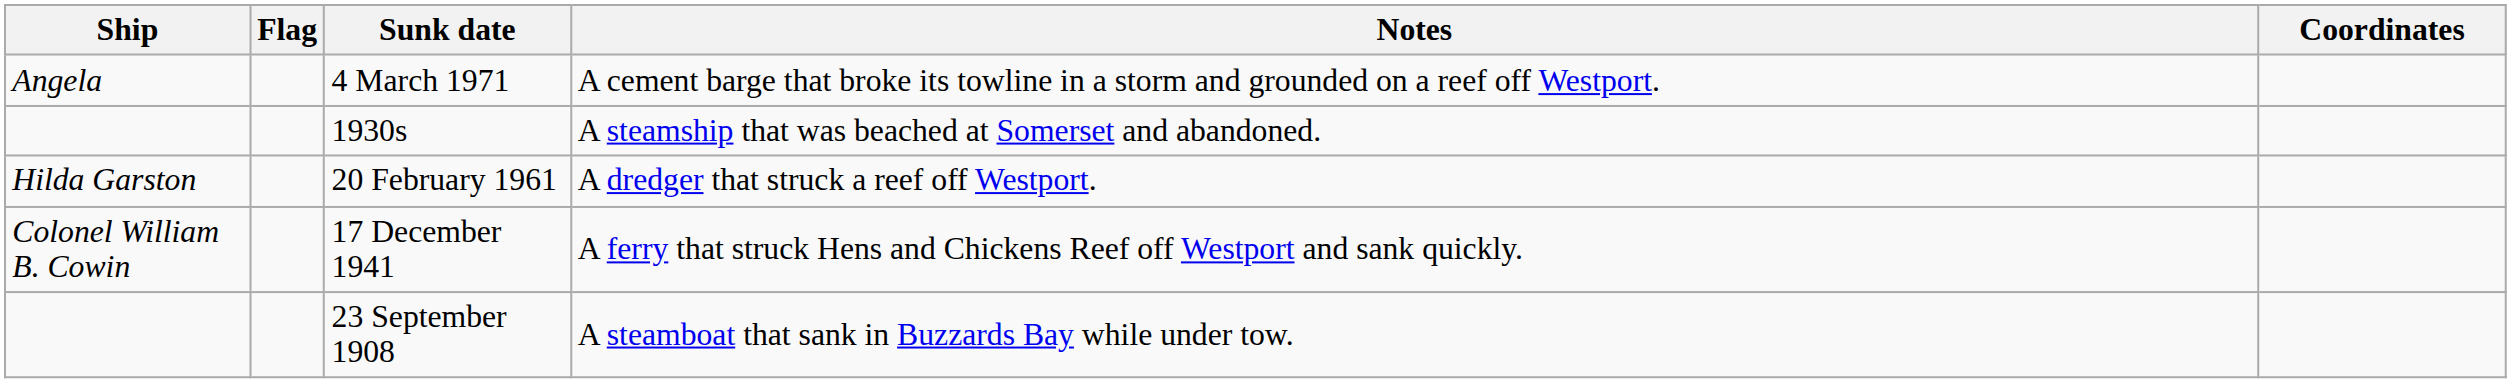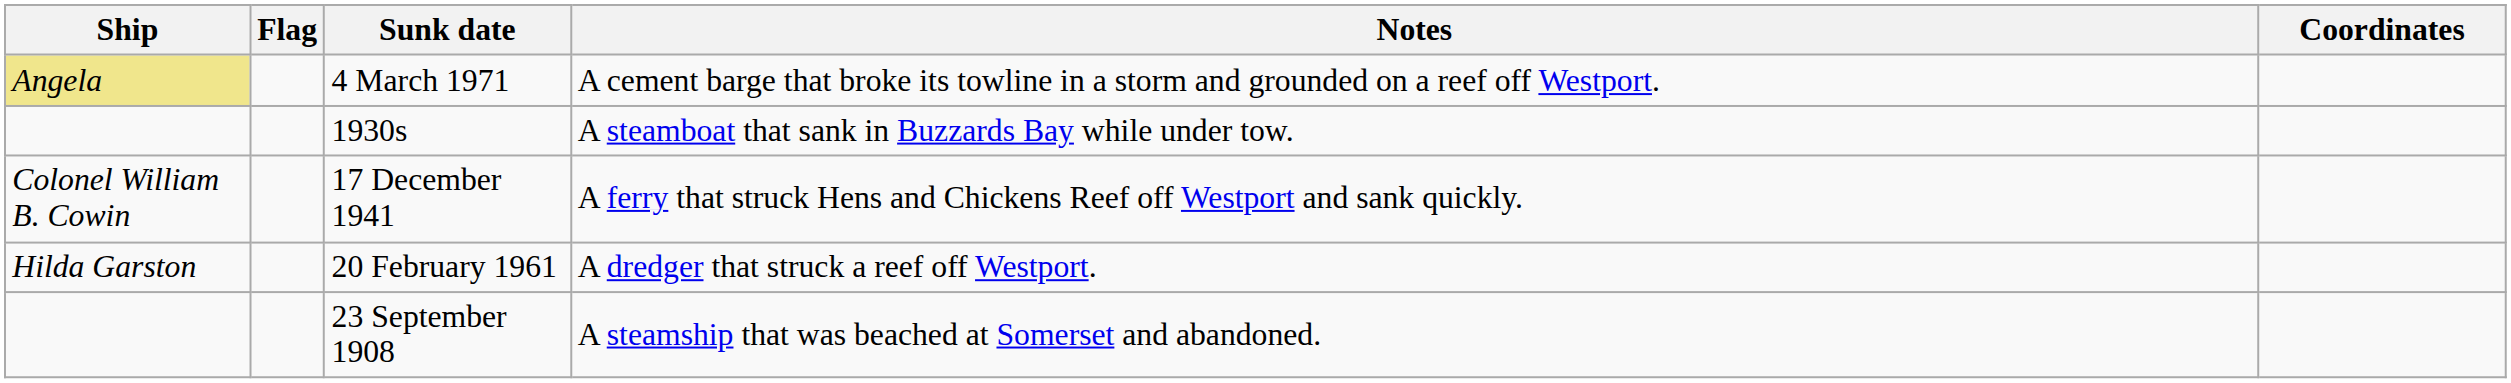4 March 1971 | Ship: no background -> khaki background
1930s | Notes: A steamship that was beached at Somerset and abandoned. -> A steamboat that sank in Buzzards Bay while under tow.
rows swapped: 17 December 1941 <-> 20 February 1961
23 September 1908 | Notes: A steamboat that sank in Buzzards Bay while under tow. -> A steamship that was beached at Somerset and abandoned.
